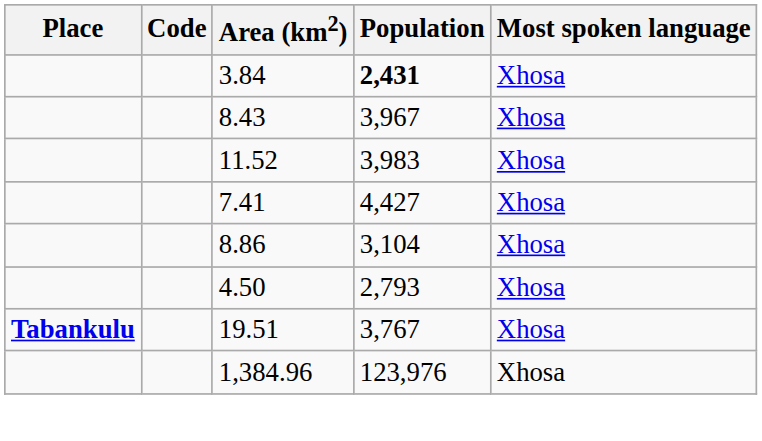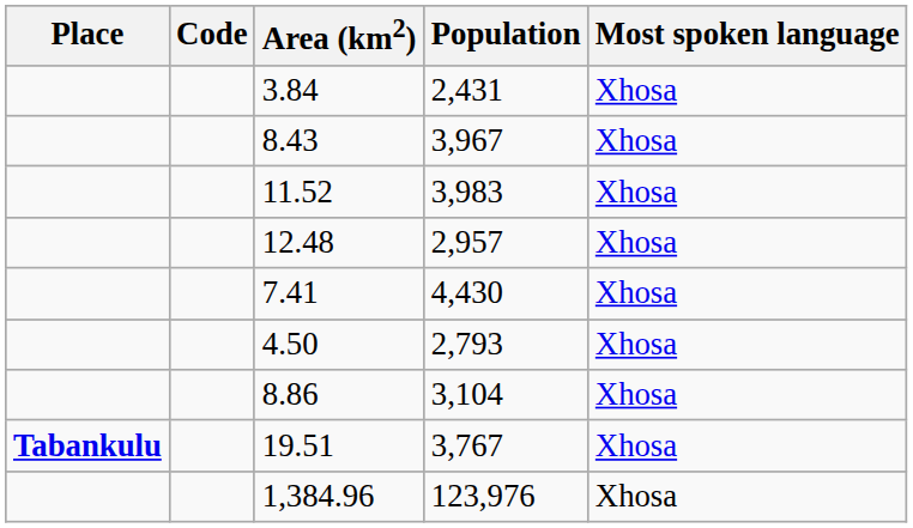3.84 | Population: bold -> normal
+ row: 12.48 | 2,957 | Xhosa
7.41 | Population: 4,427 -> 4,430
rows swapped: 8.86 <-> 4.50
